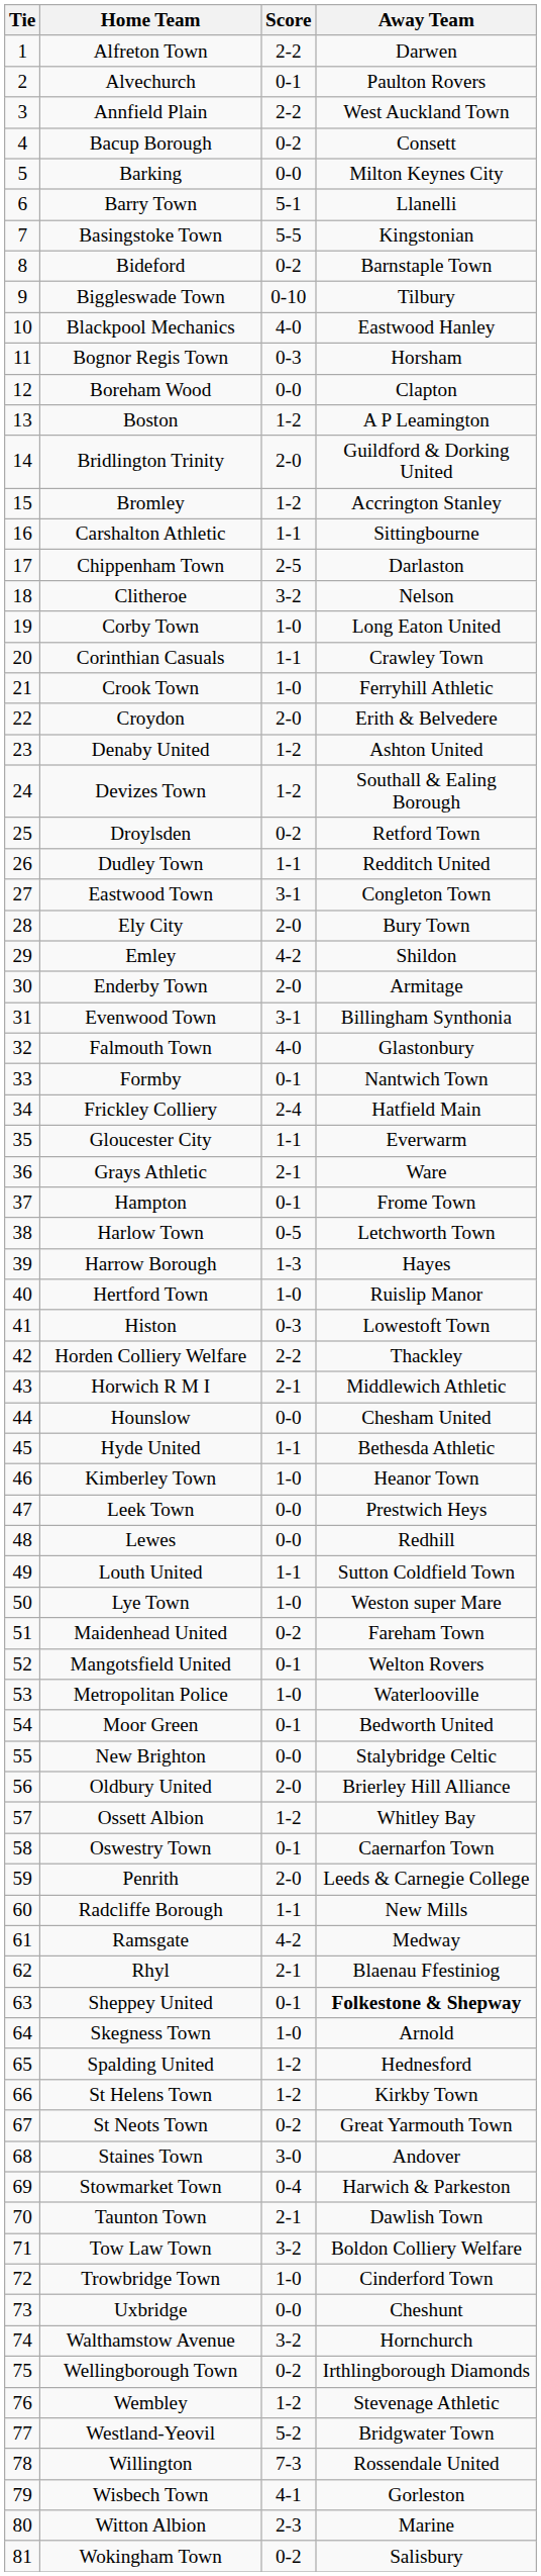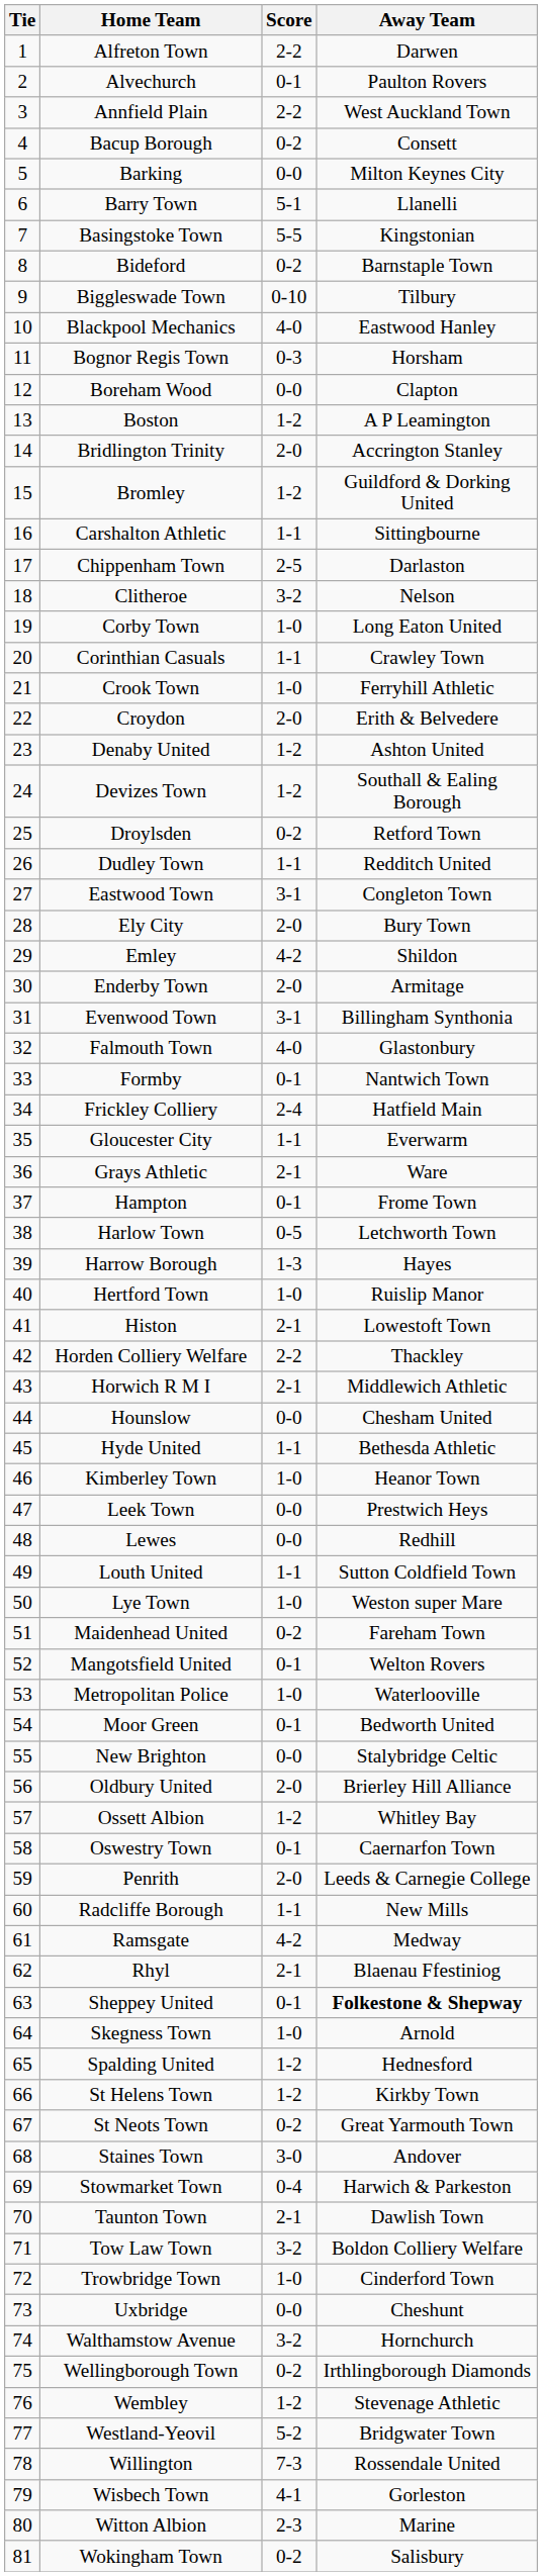Bridlington Trinity | Away Team: Guildford & Dorking United -> Accrington Stanley
Bromley | Away Team: Accrington Stanley -> Guildford & Dorking United
Histon | Score: 0-3 -> 2-1
